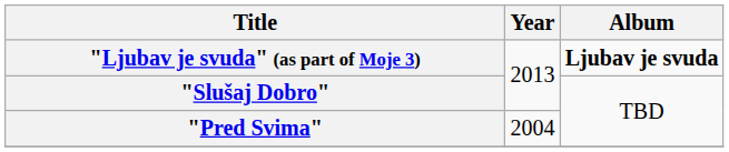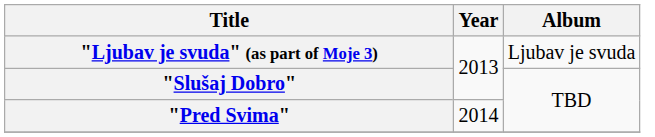"Ljubav je svuda" (as part of Moje 3) | Album: bold -> normal
"Pred Svima" | Year: 2004 -> 2014
